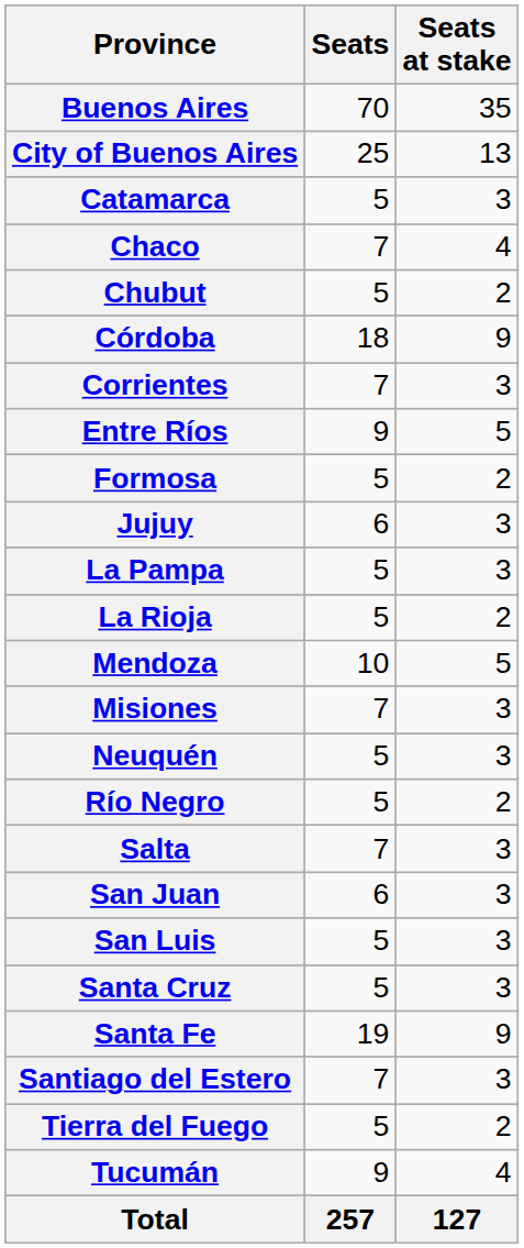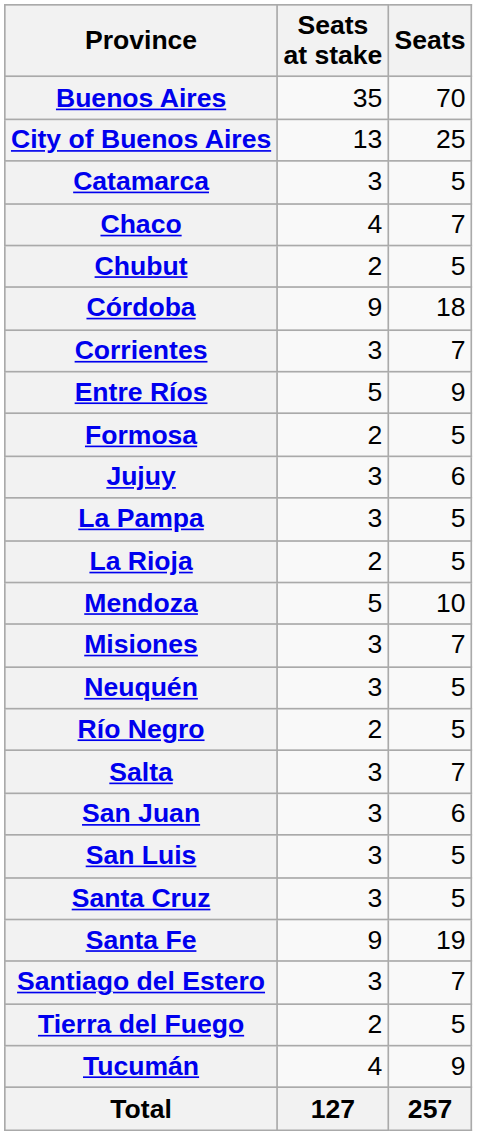columns swapped: Seats <-> Seats at stake
